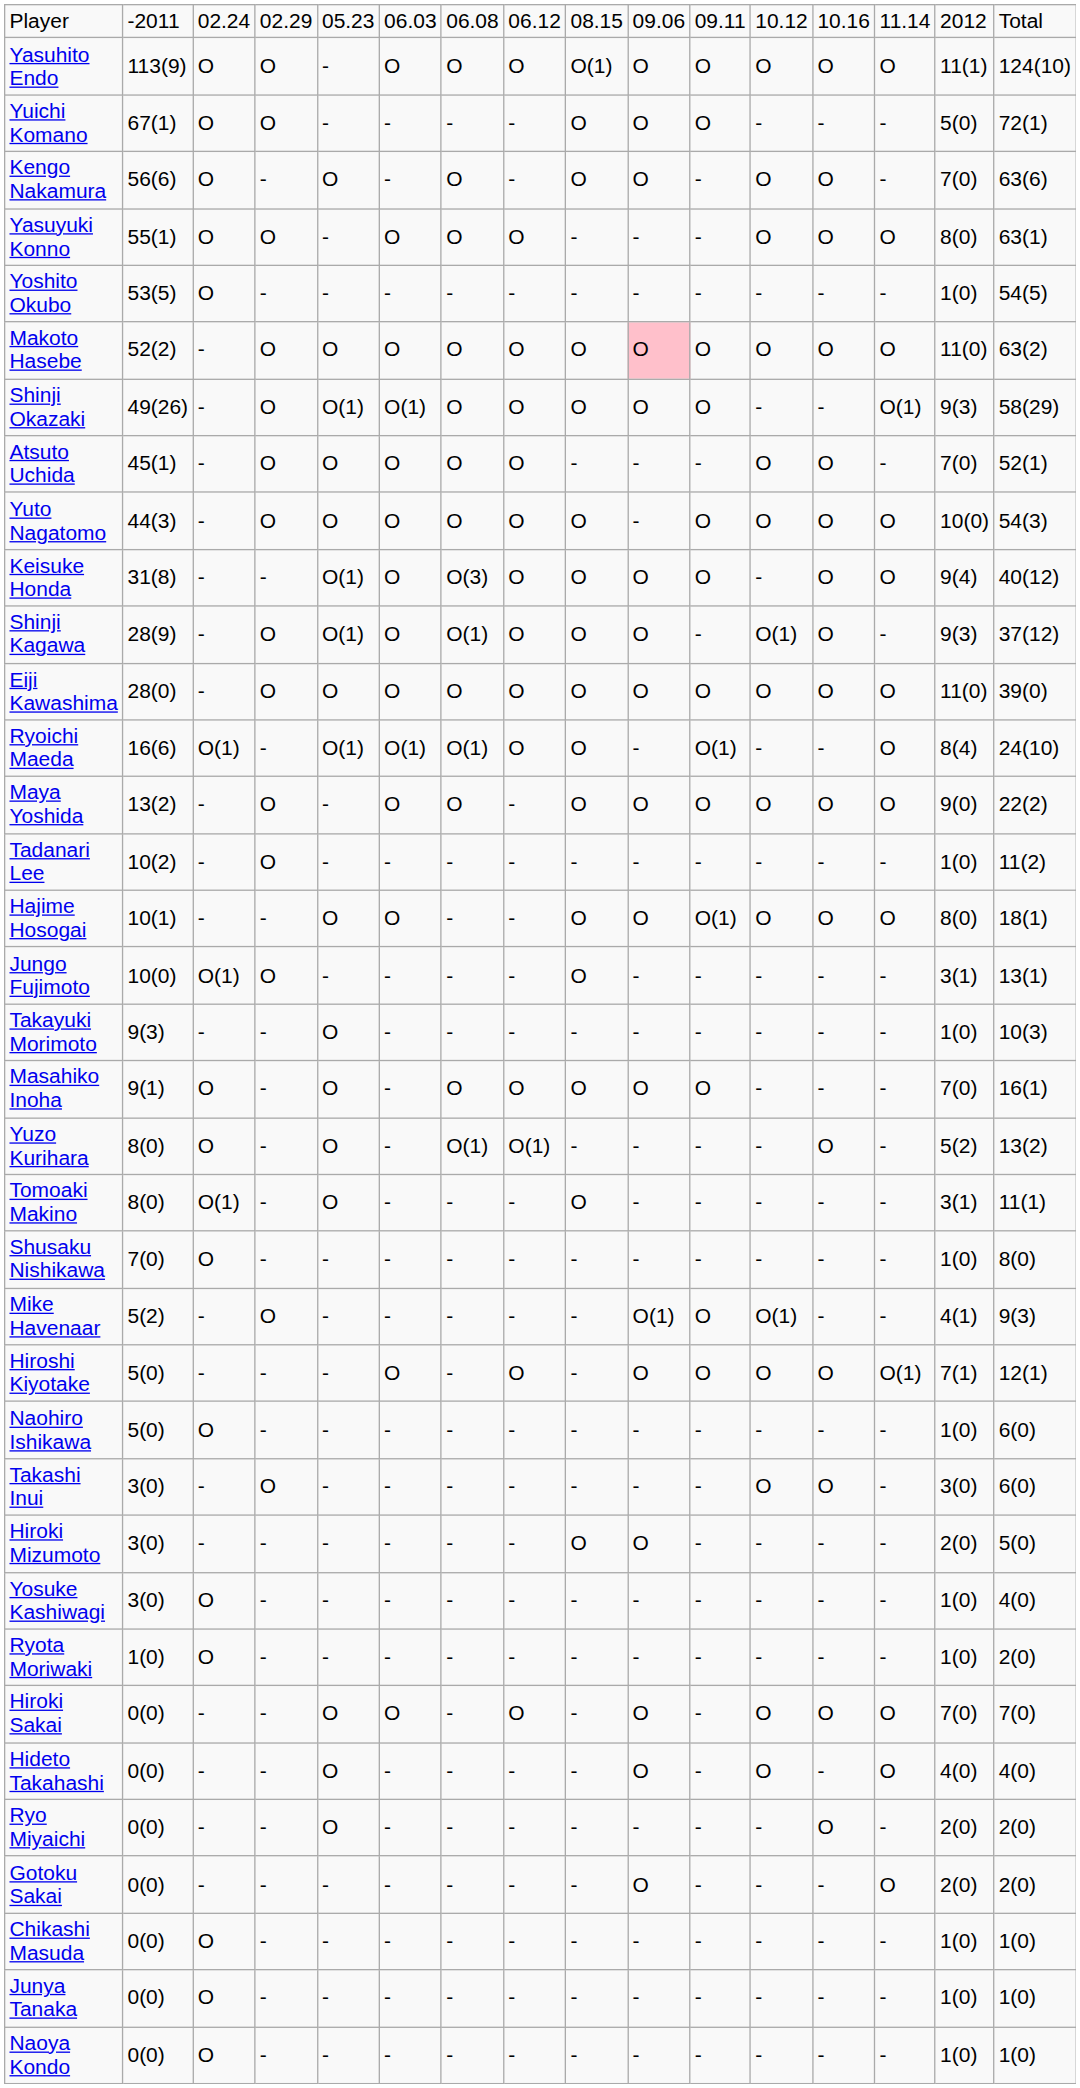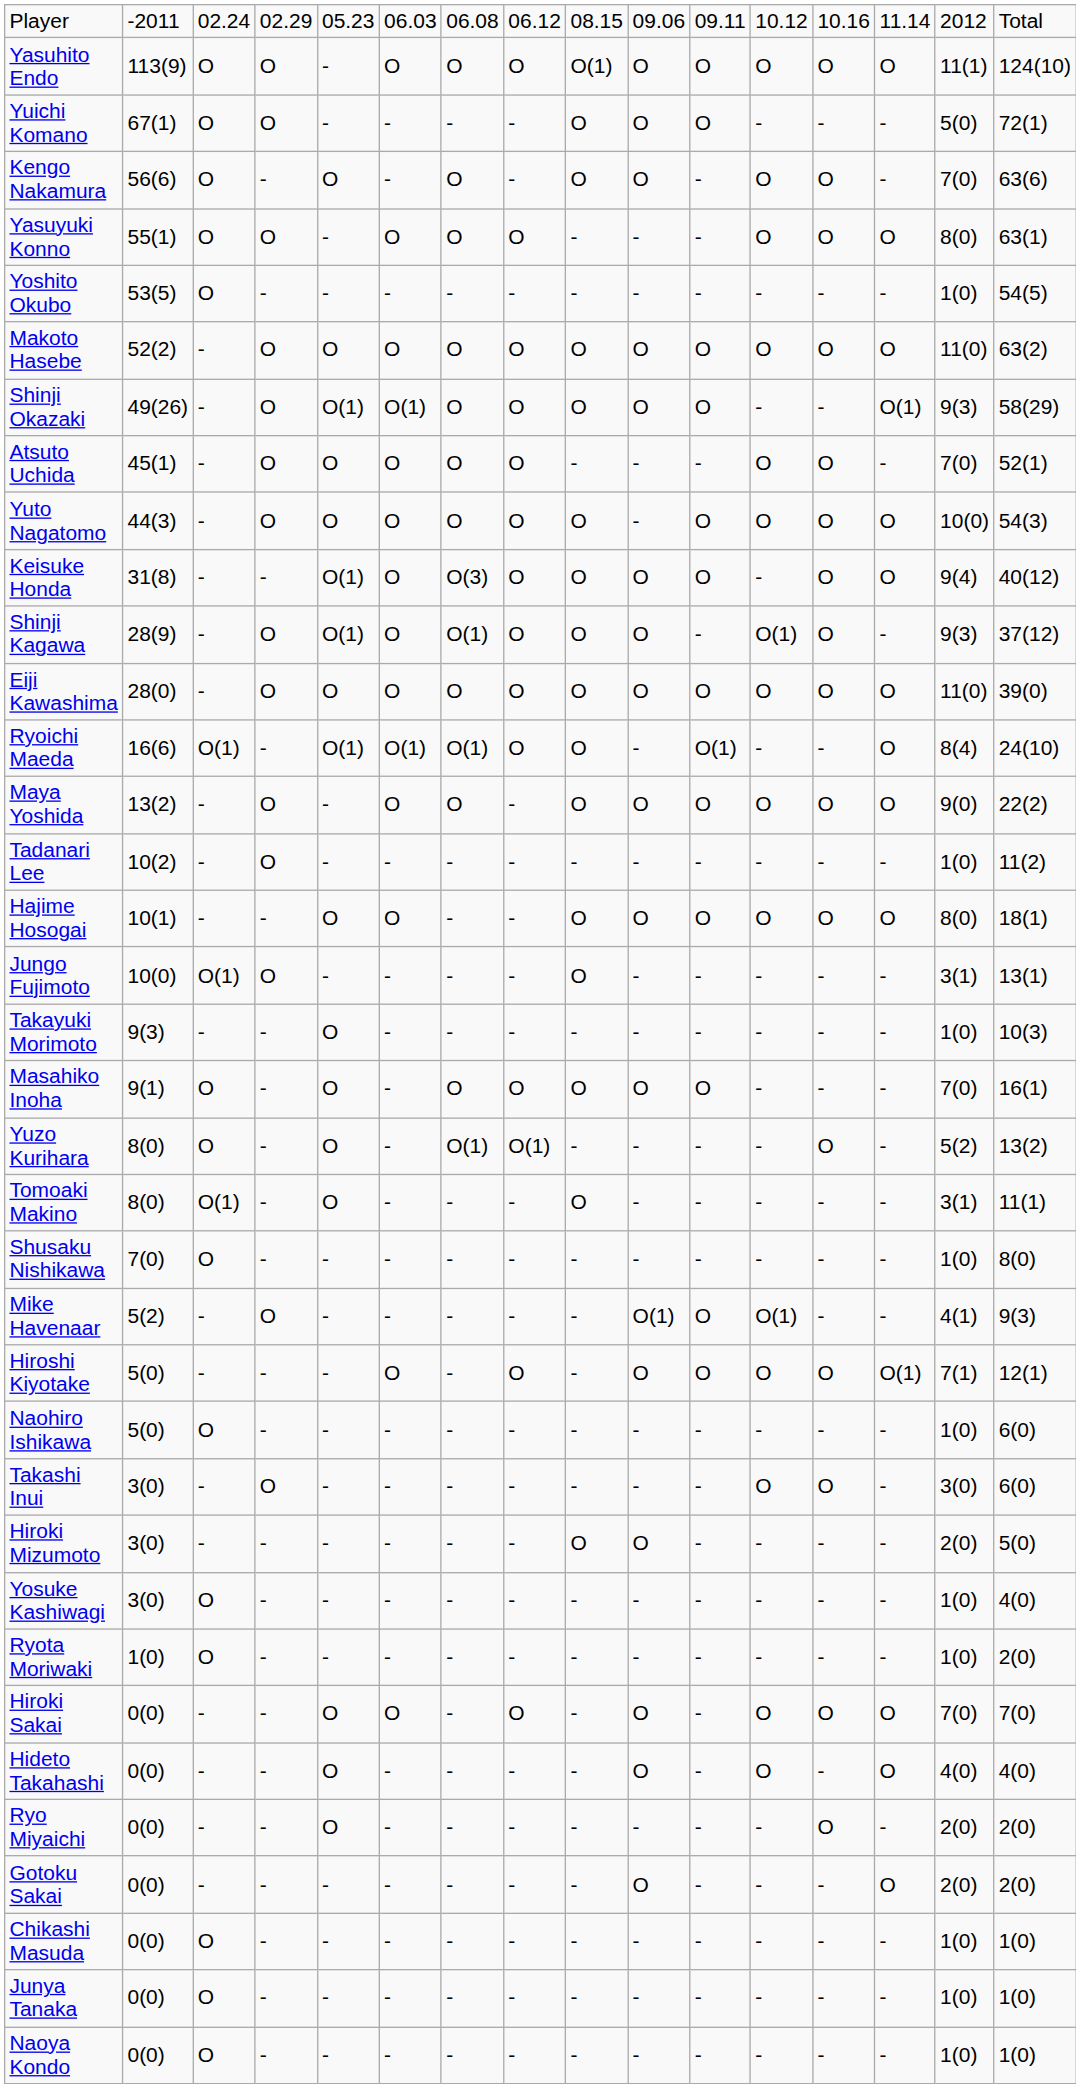Makoto Hasebe | column 10: pink background -> no background
Hajime Hosogai | column 11: O(1) -> O
